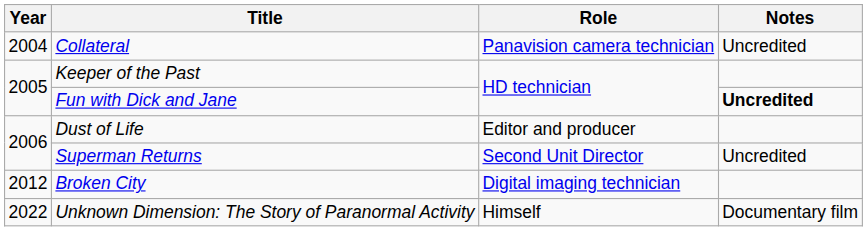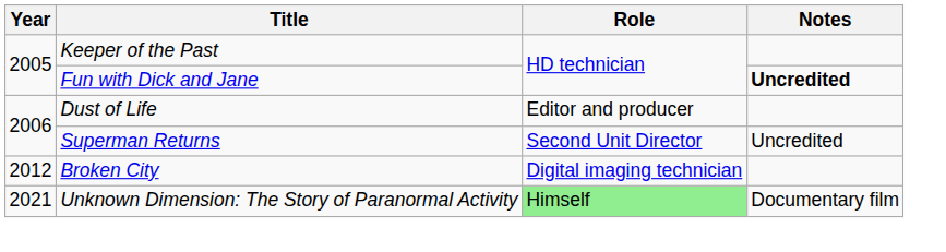- row: 2004 | Collateral | Panavision camera technician | Uncredited
Unknown Dimension: The Story of Paranormal Activity | Year: 2022 -> 2021
Unknown Dimension: The Story of Paranormal Activity | Role: no background -> lightgreen background
